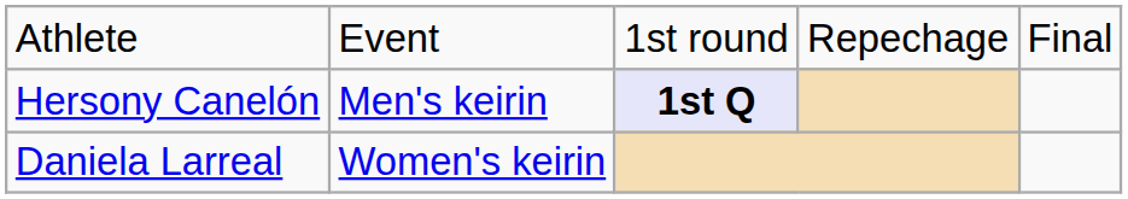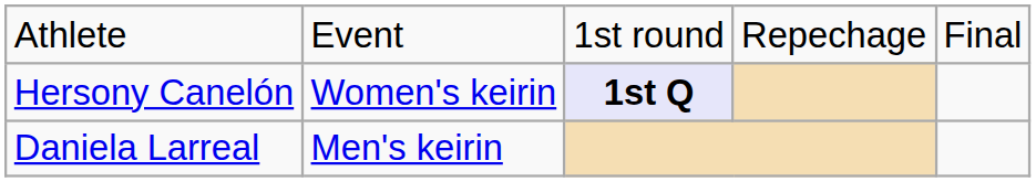Hersony Canelón | column 2: Men's keirin -> Women's keirin
Daniela Larreal | column 2: Women's keirin -> Men's keirin
